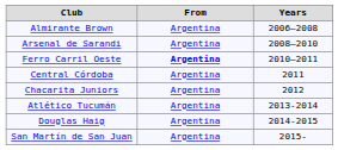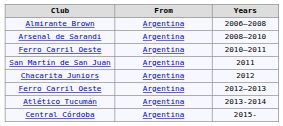2010–2011 | From: bold -> normal
2011 | Club: Central Córdoba -> San Martín de San Juan
+ row: Ferro Carril Oeste | Argentina | 2012–2013
- row: Douglas Haig | Argentina | 2014-2015
2015- | Club: San Martín de San Juan -> Central Córdoba
